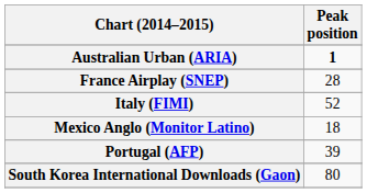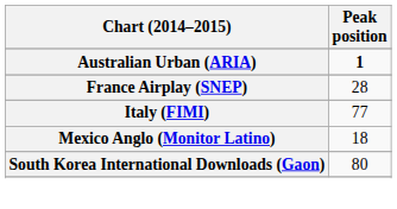Italy (FIMI) | Peak position: 52 -> 77
- row: Portugal (AFP) | 39
